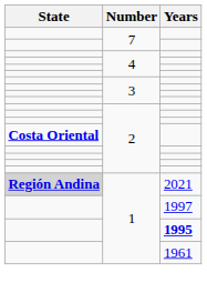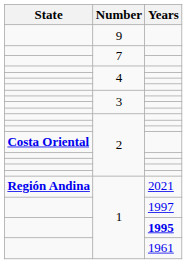+ row: 9
1 / 2021 | State: lightgrey background -> no background
